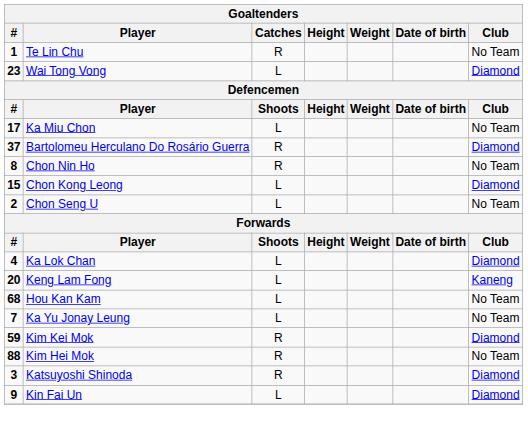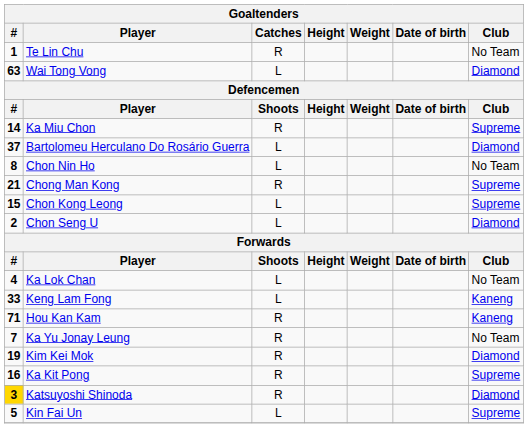Wai Tong Vong | #: 23 -> 63
Ka Miu Chon | #: 17 -> 14
Ka Miu Chon | Catches: L -> R
Ka Miu Chon | Club: No Team -> Supreme
Bartolomeu Herculano Do Rosário Guerra | Catches: R -> L
Chon Nin Ho | Catches: R -> L
+ row: 21 | Chong Man Kong | R | Supreme
Chon Kong Leong | Club: Diamond -> Supreme
Chon Seng U | Club: No Team -> Diamond
Ka Lok Chan | Club: Diamond -> No Team
Keng Lam Fong | #: 20 -> 33
Hou Kan Kam | #: 68 -> 71
Hou Kan Kam | Catches: L -> R
Hou Kan Kam | Club: No Team -> Kaneng
Ka Yu Jonay Leung | Catches: L -> R
Kim Kei Mok | #: 59 -> 19
- row: 88 | Kim Hei Mok | R | No Team
+ row: 16 | Ka Kit Pong | R | Supreme
Katsuyoshi Shinoda | #: no background -> gold background
Kin Fai Un | #: 9 -> 5
Kin Fai Un | Club: Diamond -> Supreme
